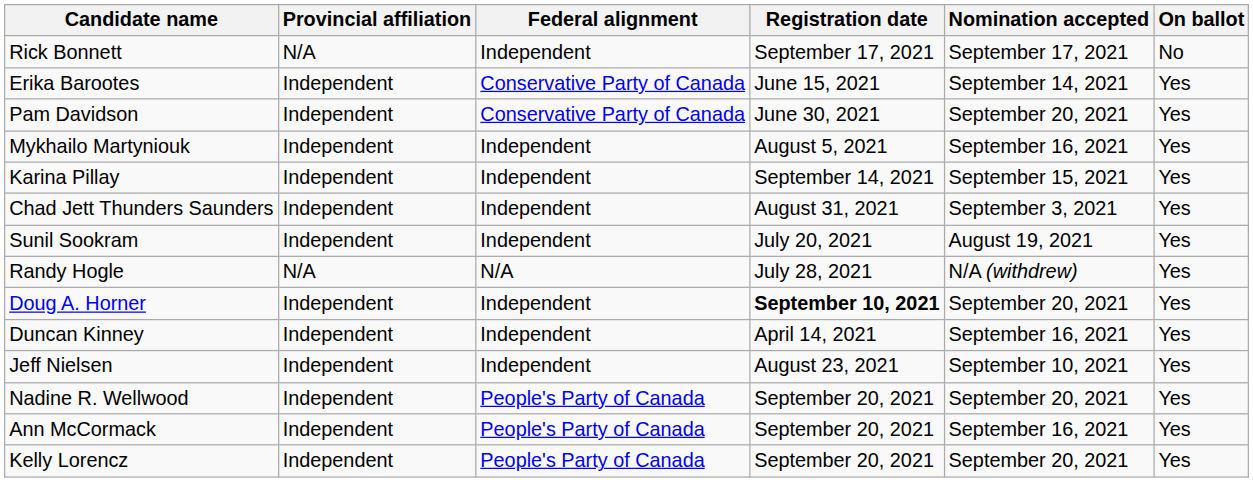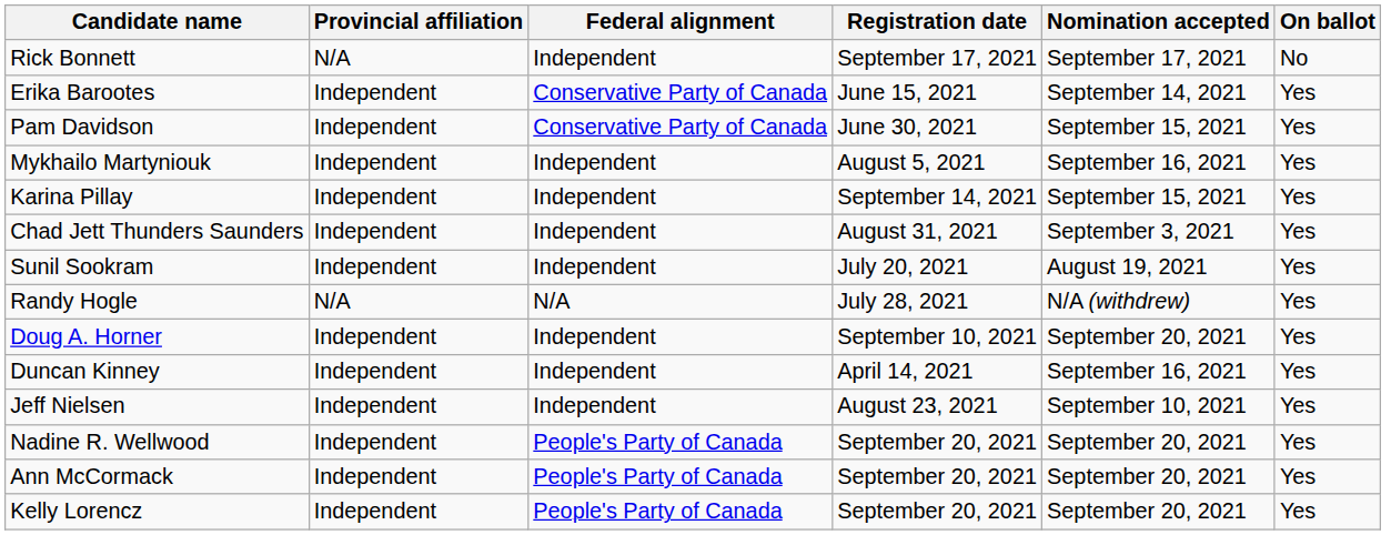Pam Davidson | Nomination accepted: September 20, 2021 -> September 15, 2021
Doug A. Horner | Registration date: bold -> normal
Ann McCormack | Nomination accepted: September 16, 2021 -> September 20, 2021
